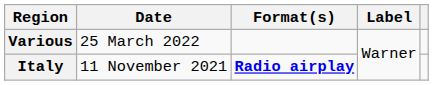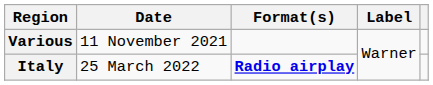Various | Date: 25 March 2022 -> 11 November 2021
Italy | Date: 11 November 2021 -> 25 March 2022
